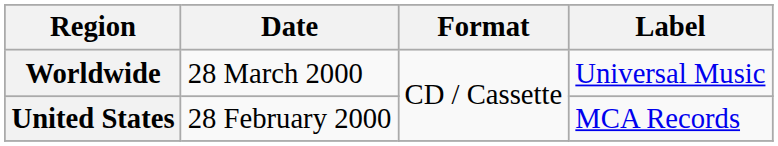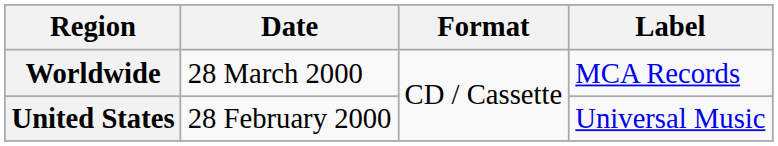Worldwide | Label: Universal Music -> MCA Records
United States | Label: MCA Records -> Universal Music
